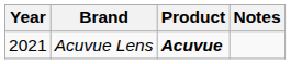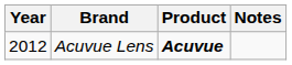Acuvue Lens | Year: 2021 -> 2012
